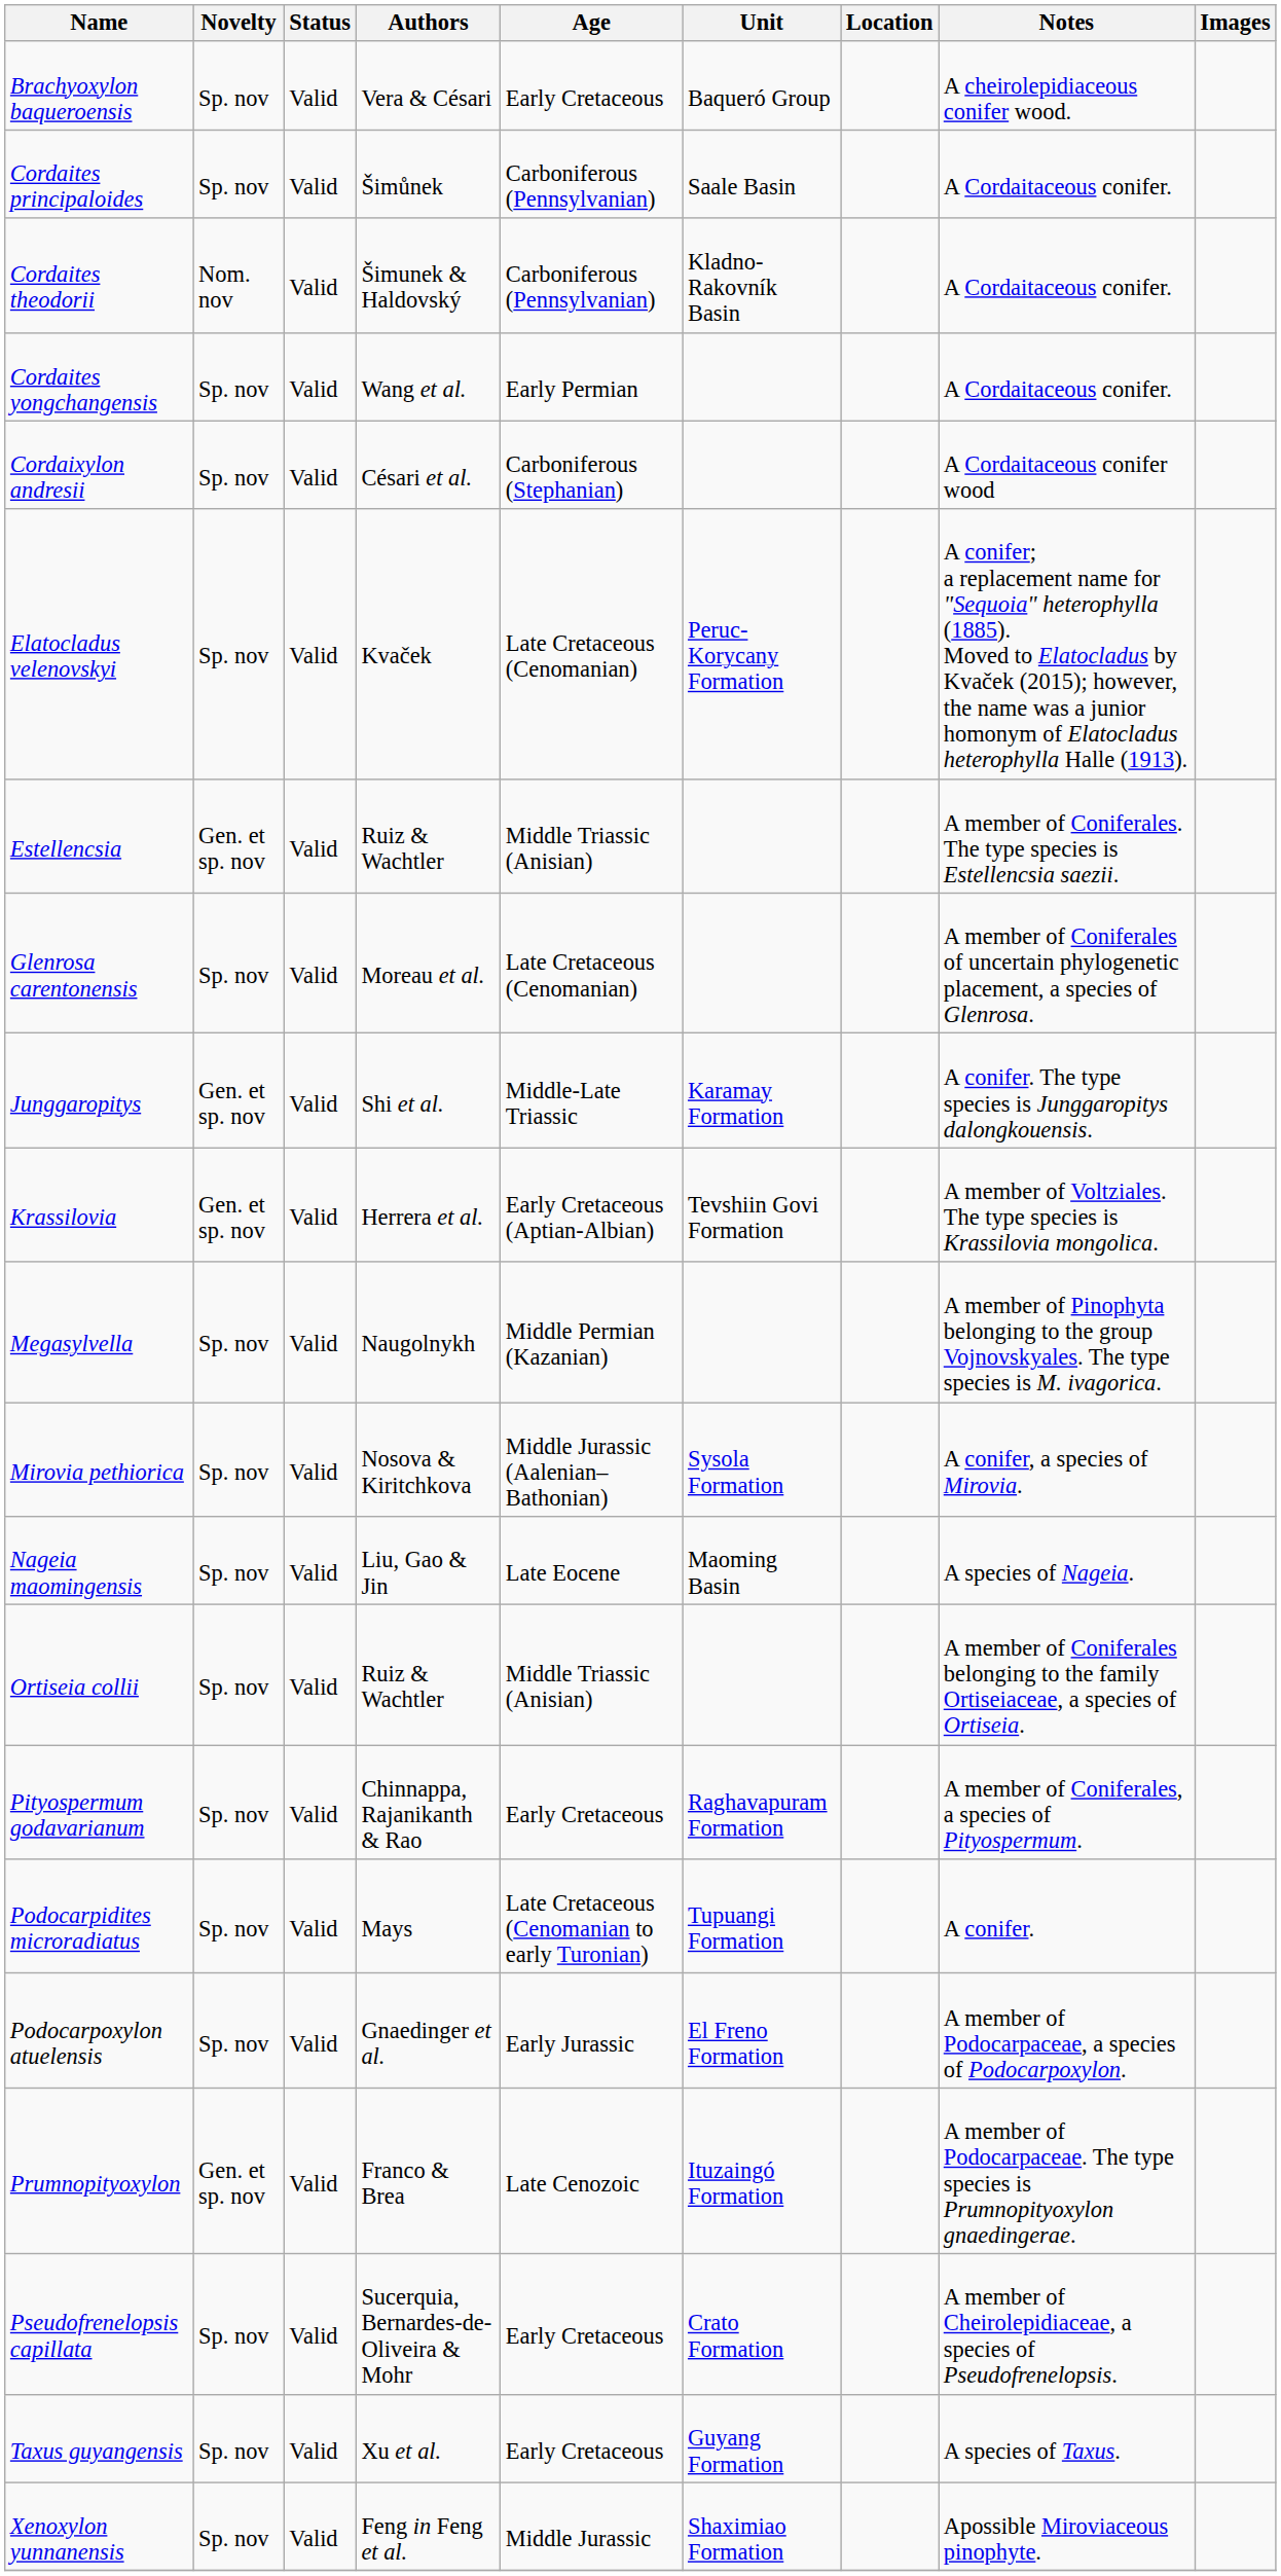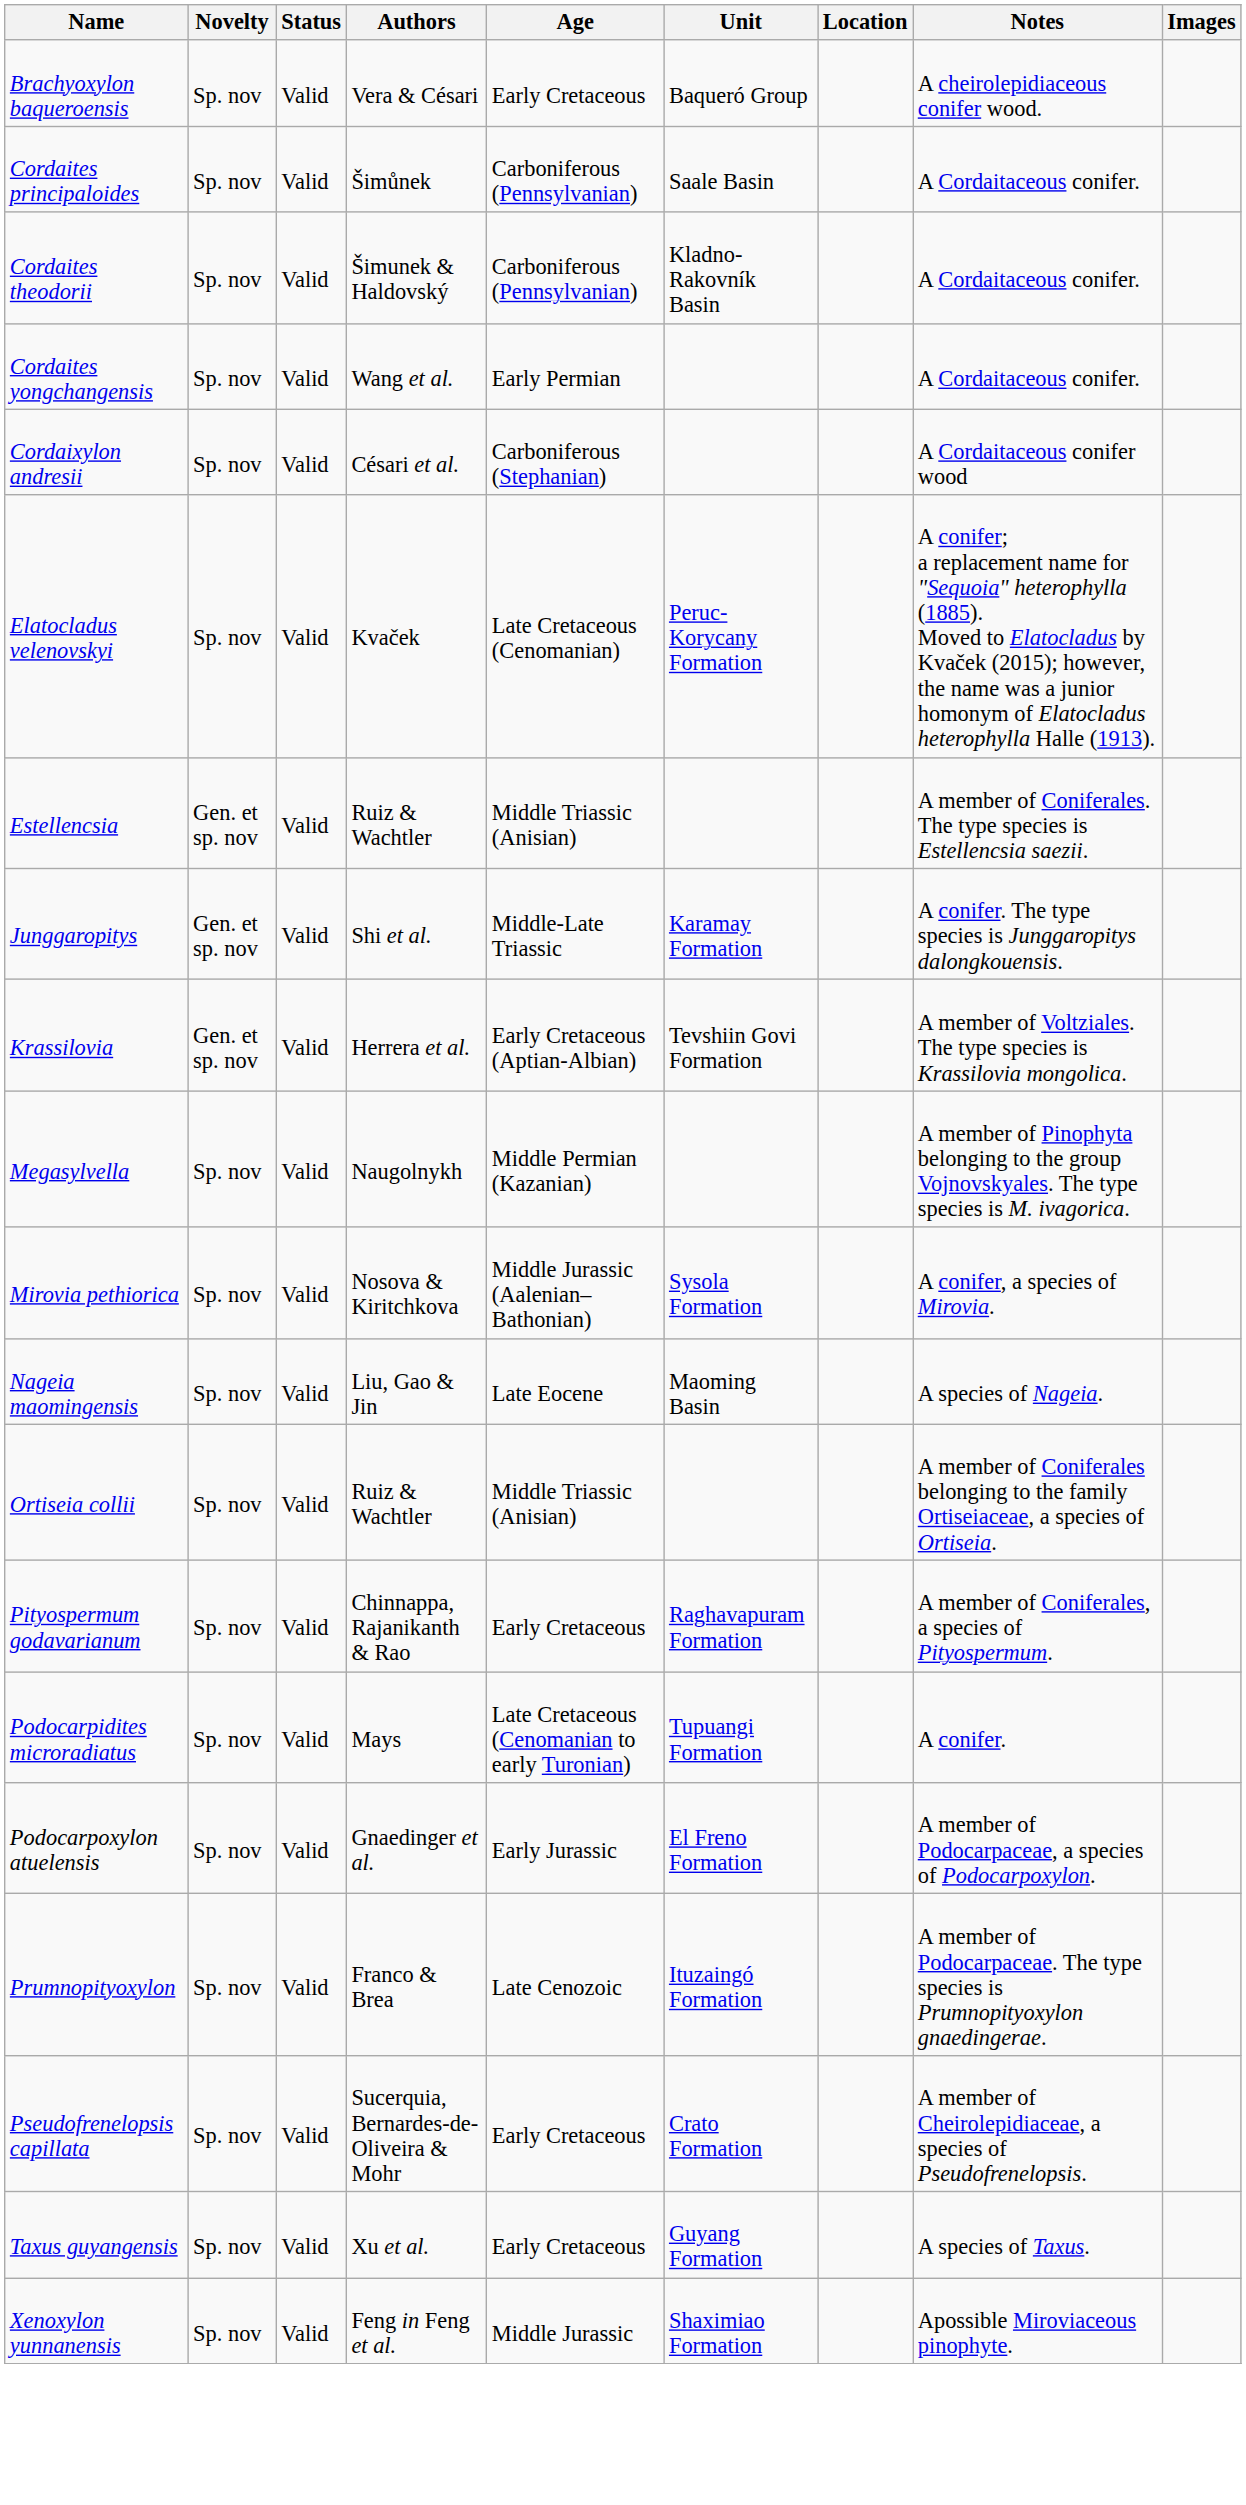Cordaites theodorii | Novelty: Nom. nov -> Sp. nov
- row: Glenrosa carentonensis | Sp. nov | Valid | Moreau et al. | Late Cretaceous (Cenomanian) | A member of Coniferales of uncertain phylogenetic placement, a species of Glenrosa.
Prumnopityoxylon | Novelty: Gen. et sp. nov -> Sp. nov
